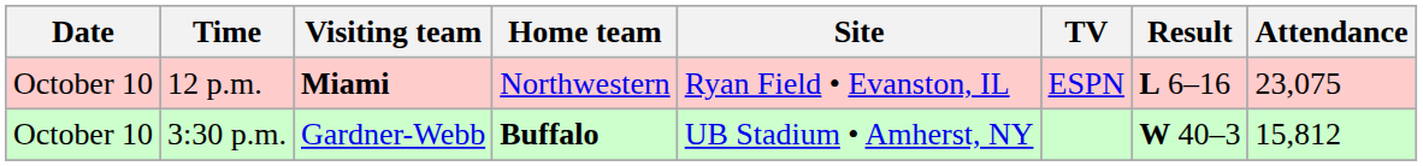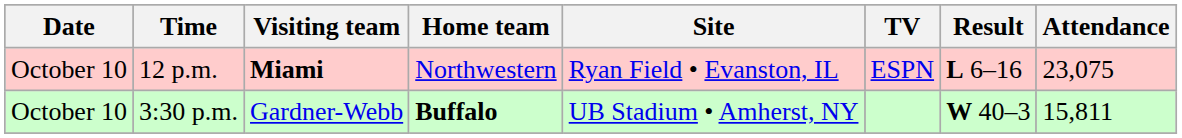3:30 p.m. | Attendance: 15,812 -> 15,811
